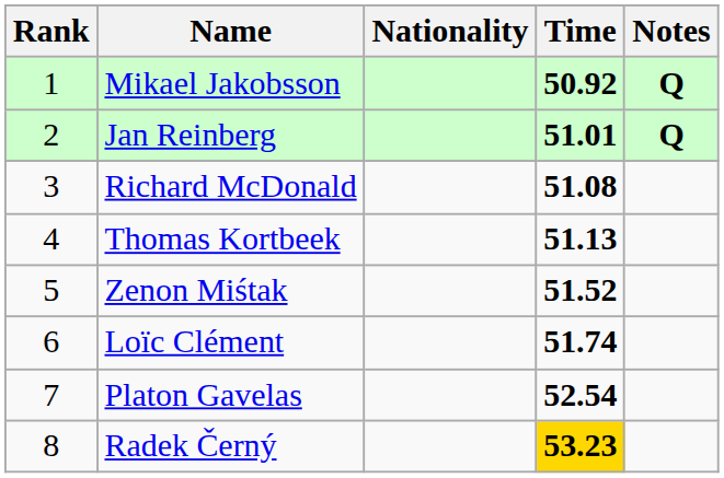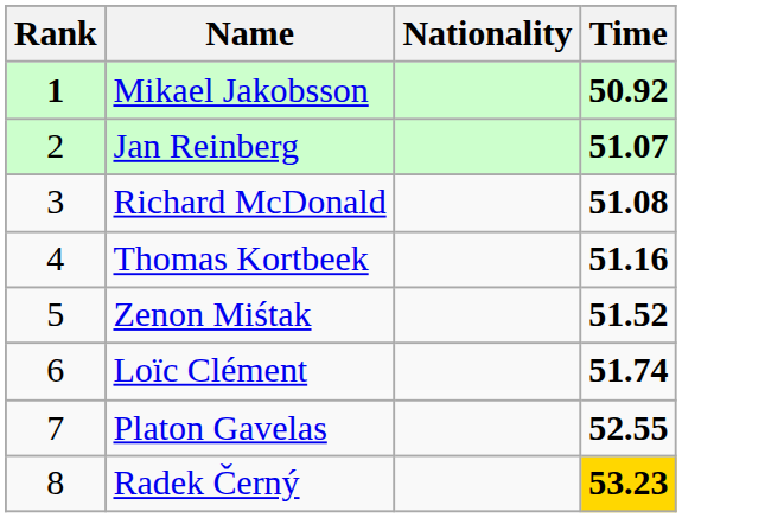- column: Notes | Q | Q
Mikael Jakobsson | Rank: normal -> bold
Jan Reinberg | Time: 51.01 -> 51.07
Thomas Kortbeek | Time: 51.13 -> 51.16
Platon Gavelas | Time: 52.54 -> 52.55
